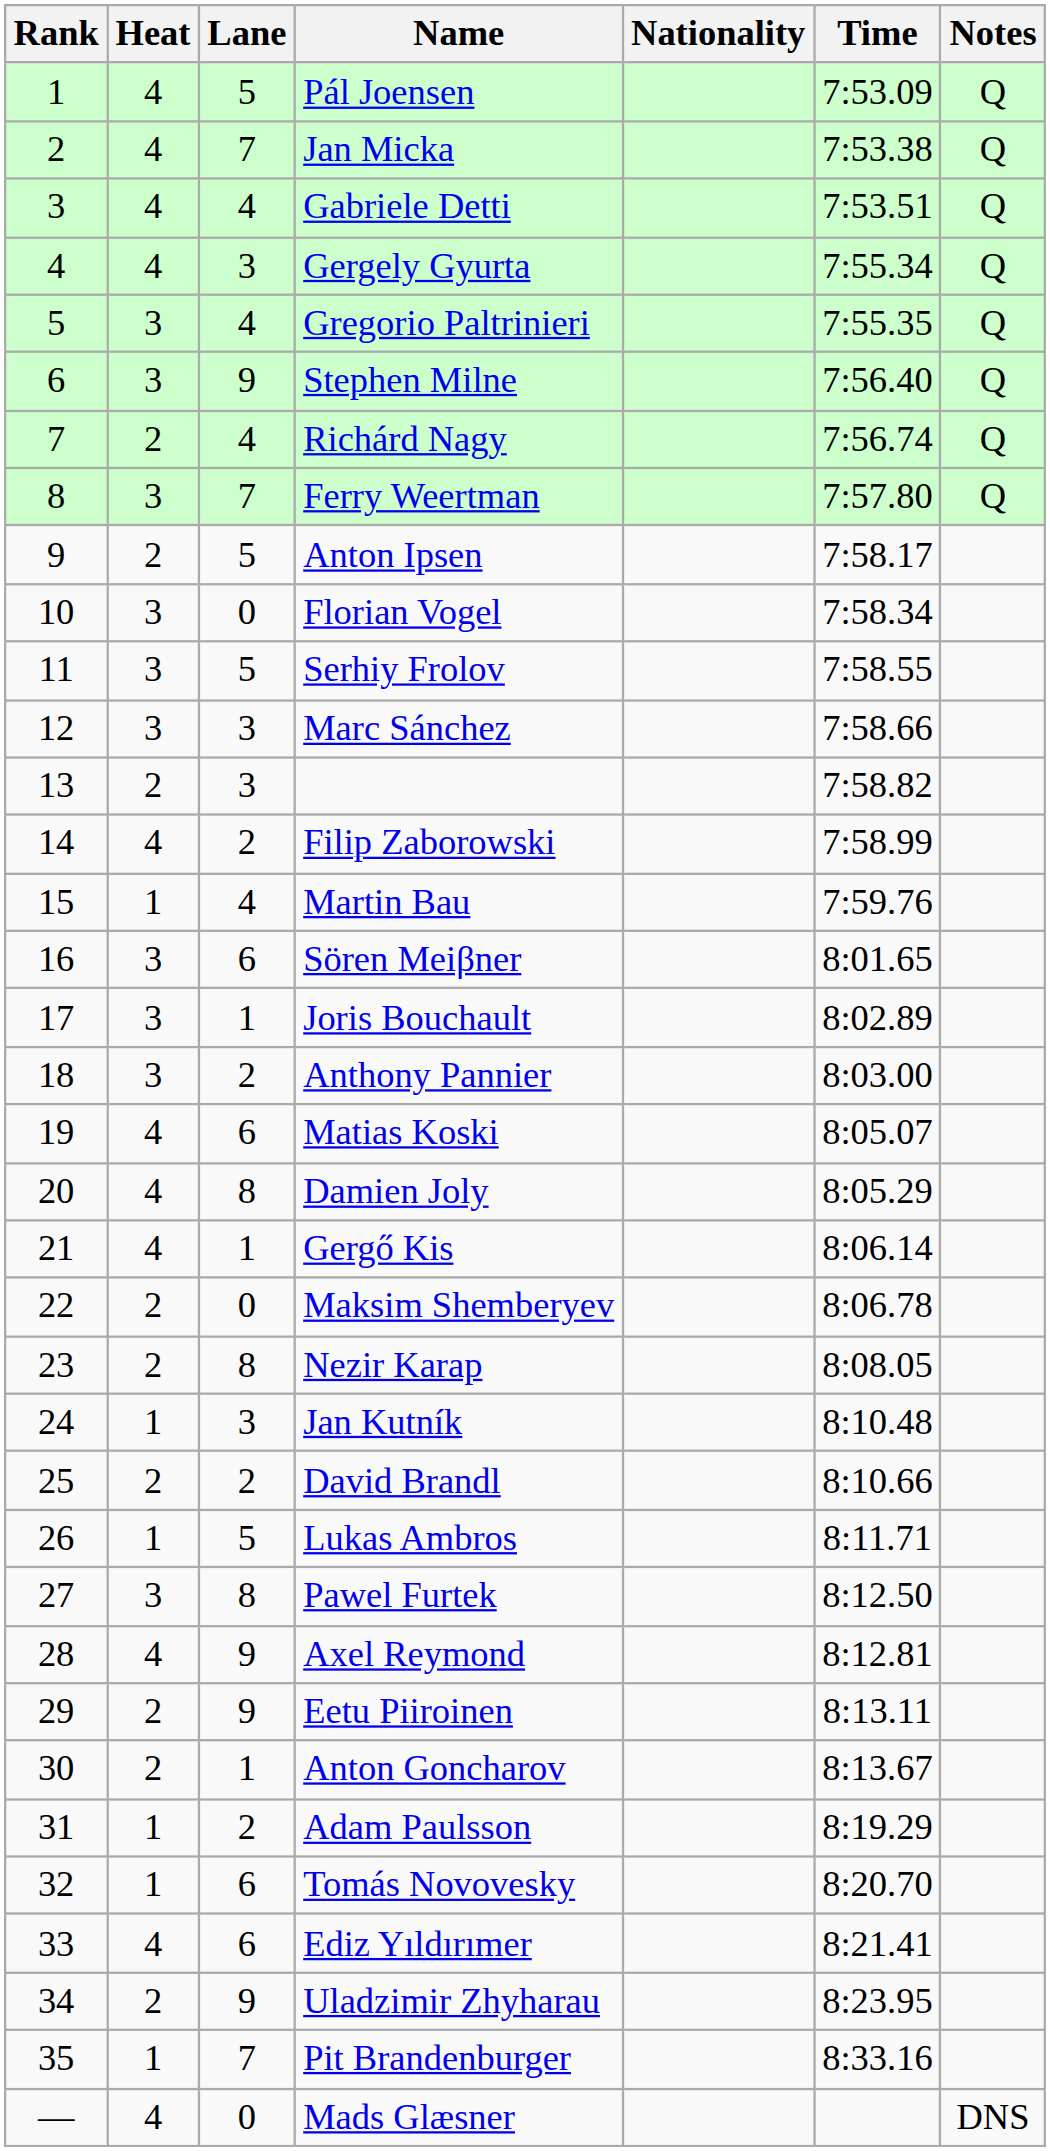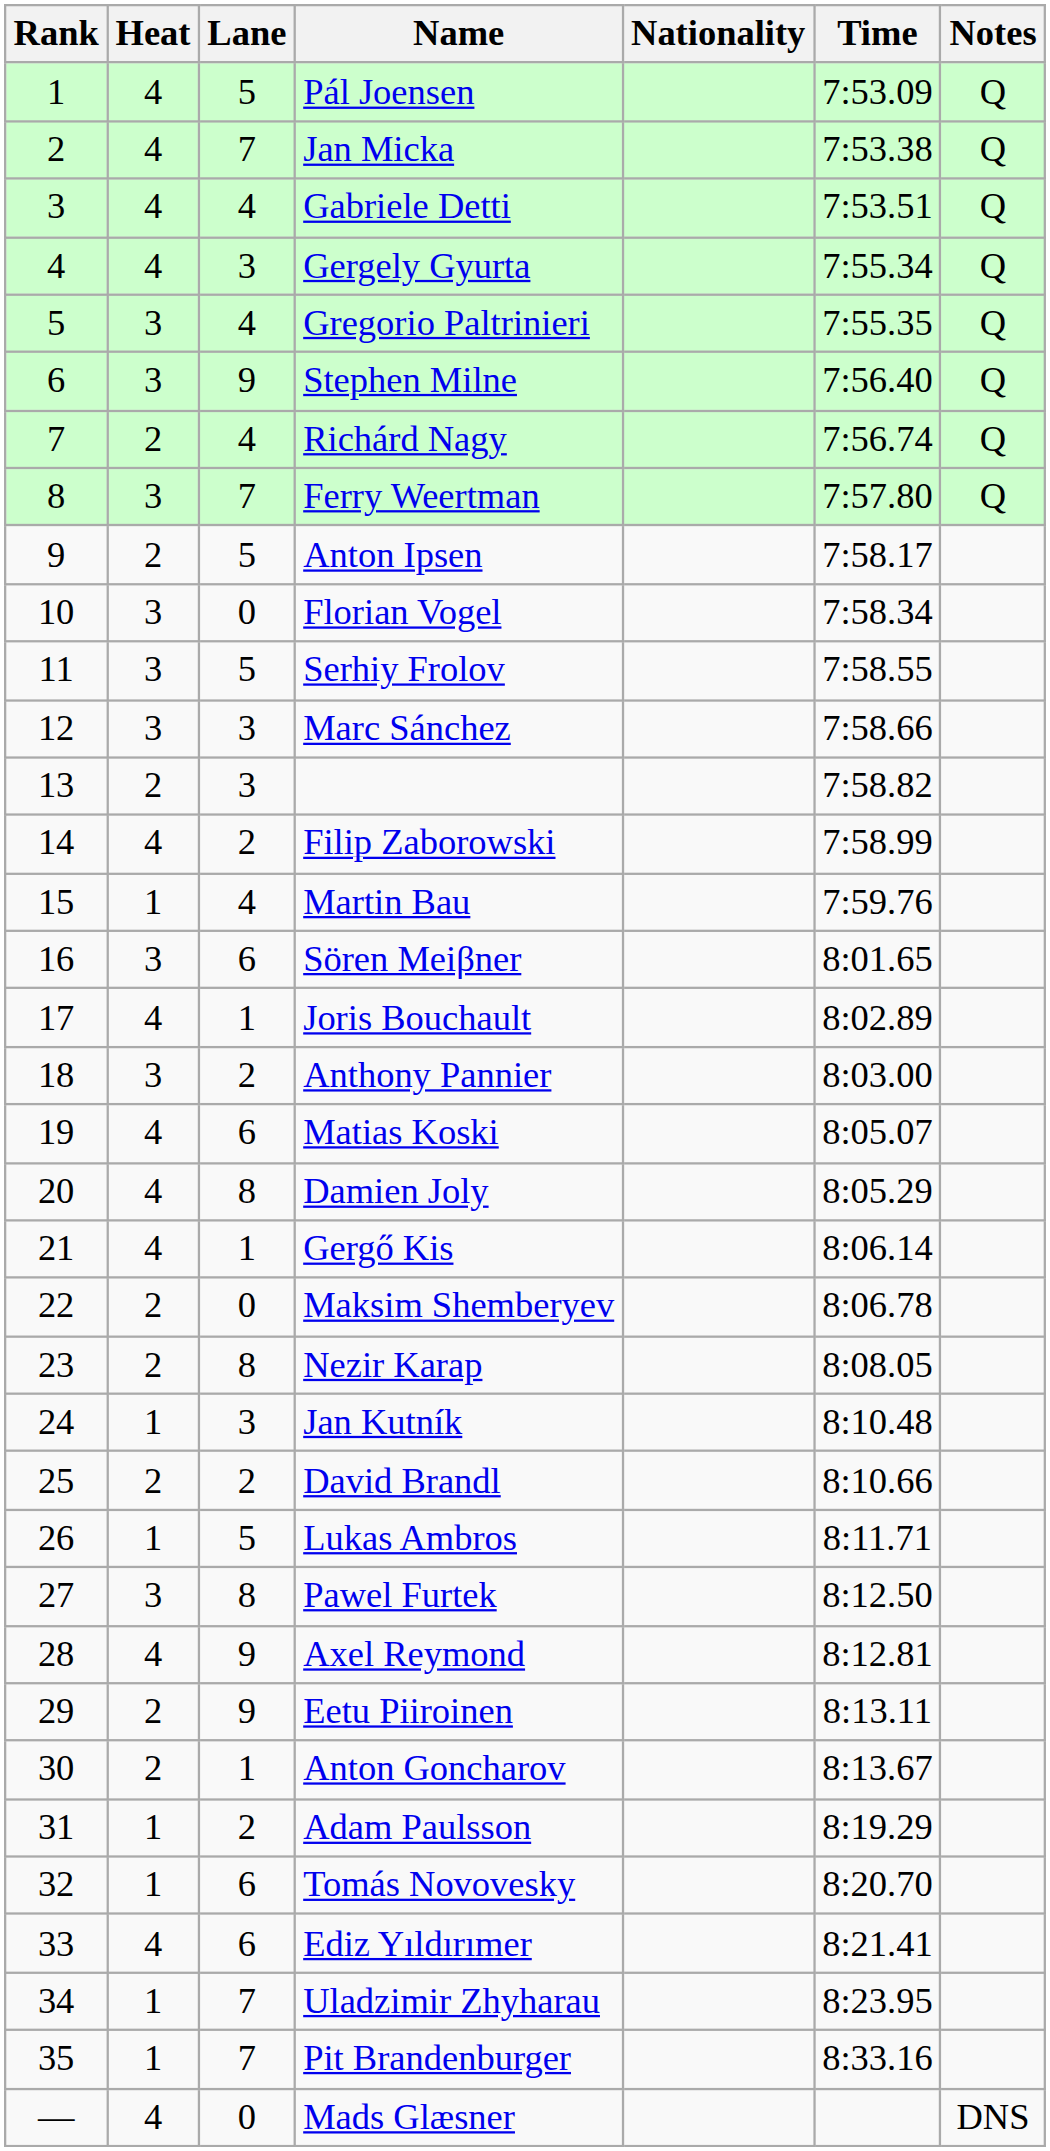Joris Bouchault | Heat: 3 -> 4
Uladzimir Zhyharau | Heat: 2 -> 1
Uladzimir Zhyharau | Lane: 9 -> 7
